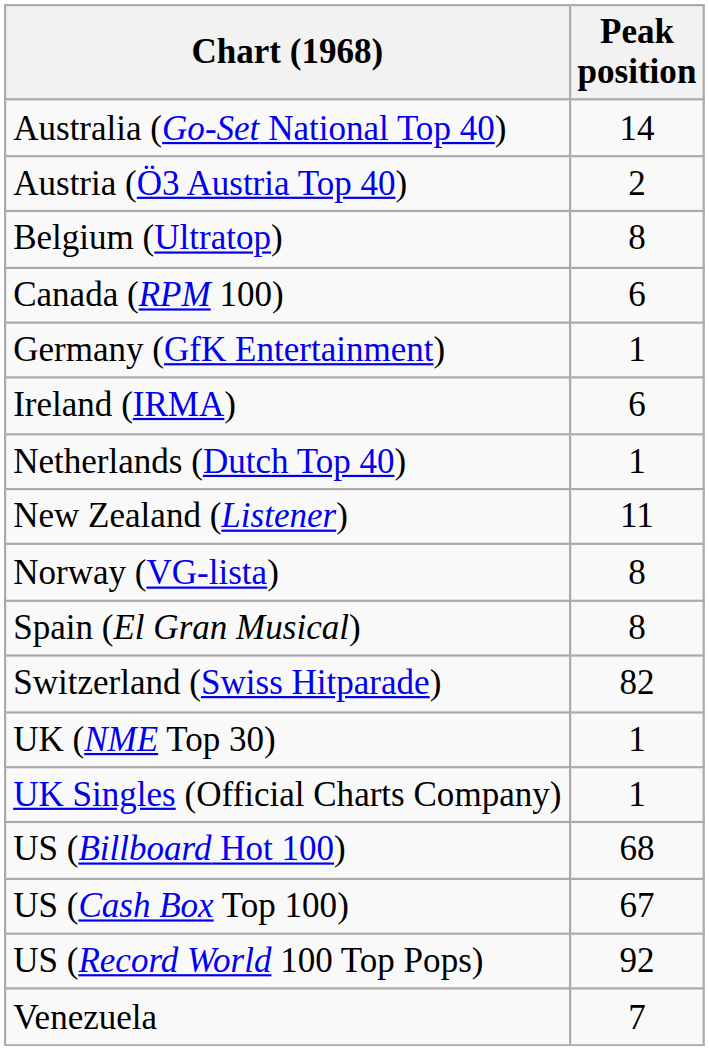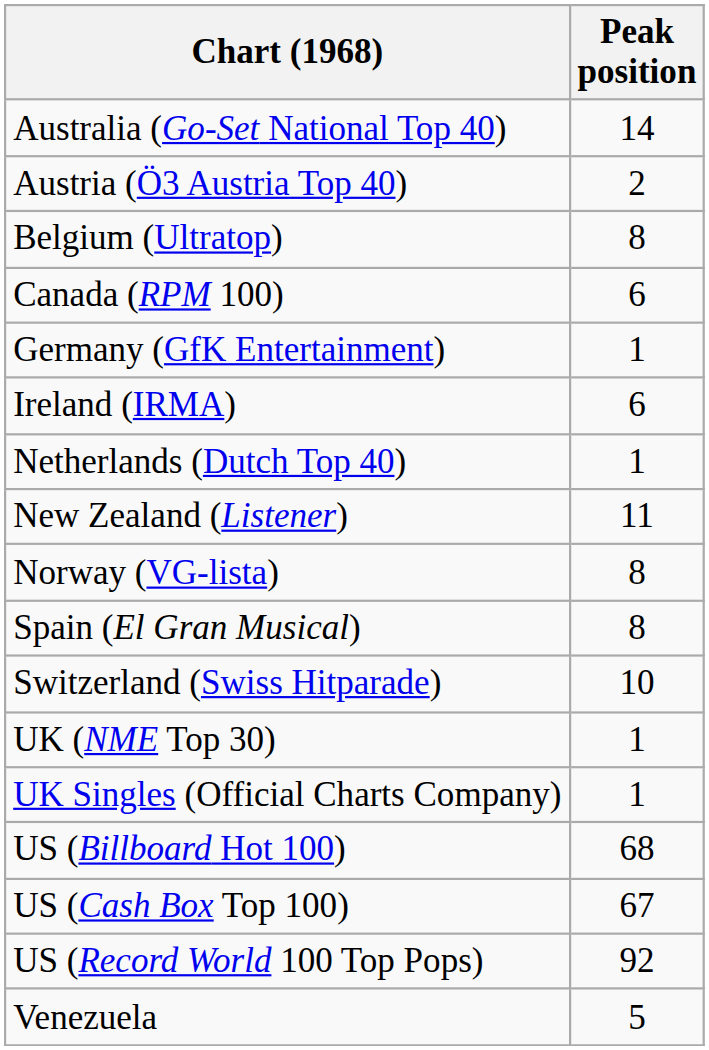Switzerland (Swiss Hitparade) | Peak position: 82 -> 10
Venezuela | Peak position: 7 -> 5
